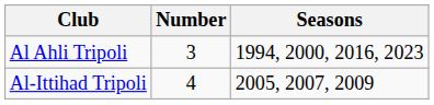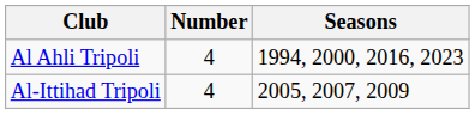Al Ahli Tripoli | Number: 3 -> 4
